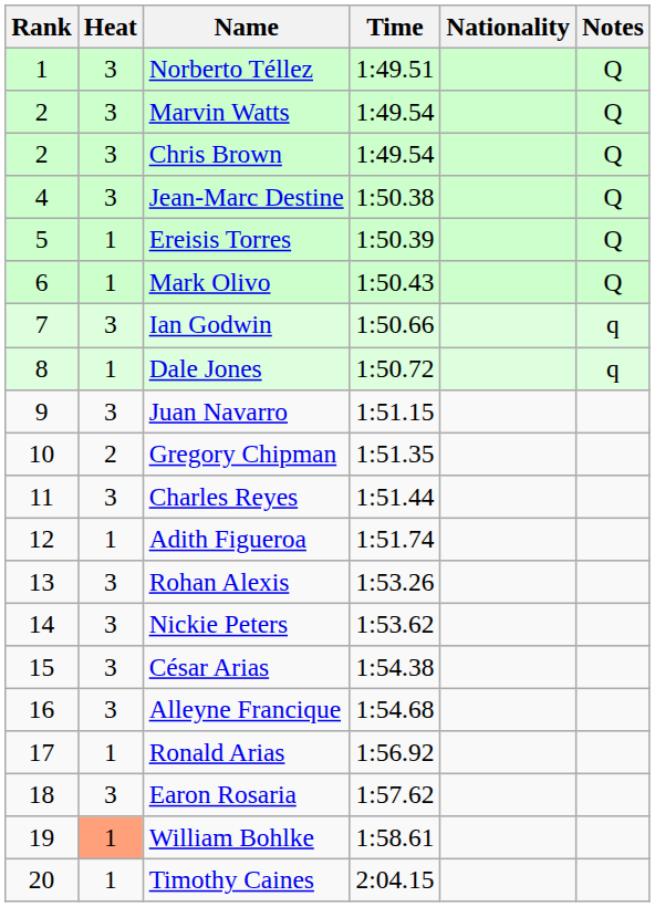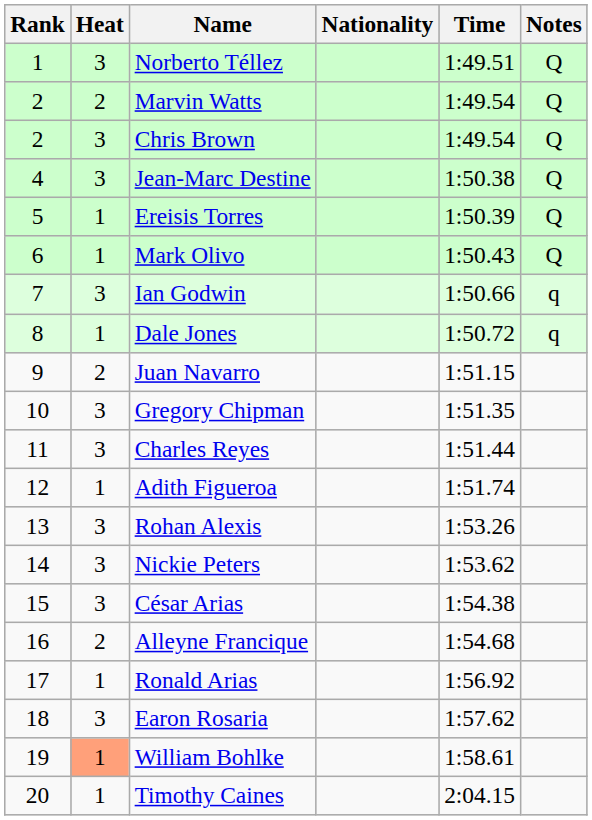columns swapped: Nationality <-> Time
Marvin Watts | Heat: 3 -> 2
Juan Navarro | Heat: 3 -> 2
Gregory Chipman | Heat: 2 -> 3
Alleyne Francique | Heat: 3 -> 2
